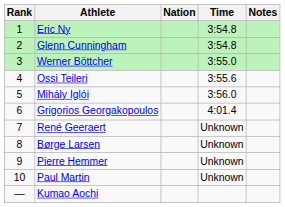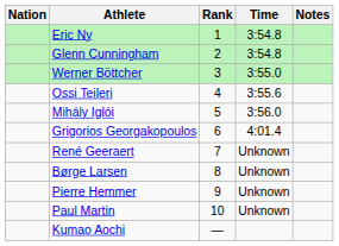columns swapped: Rank <-> Nation
